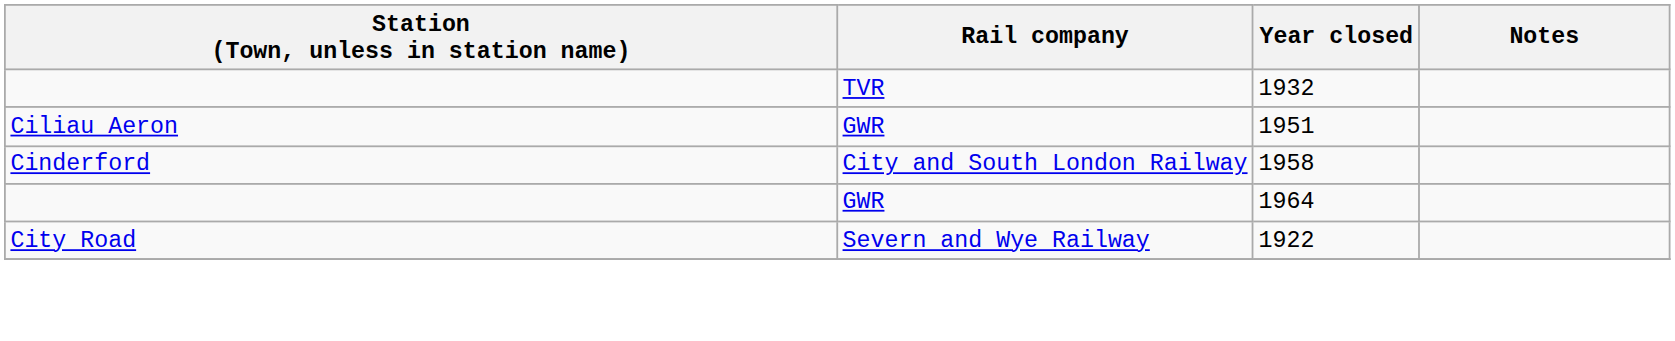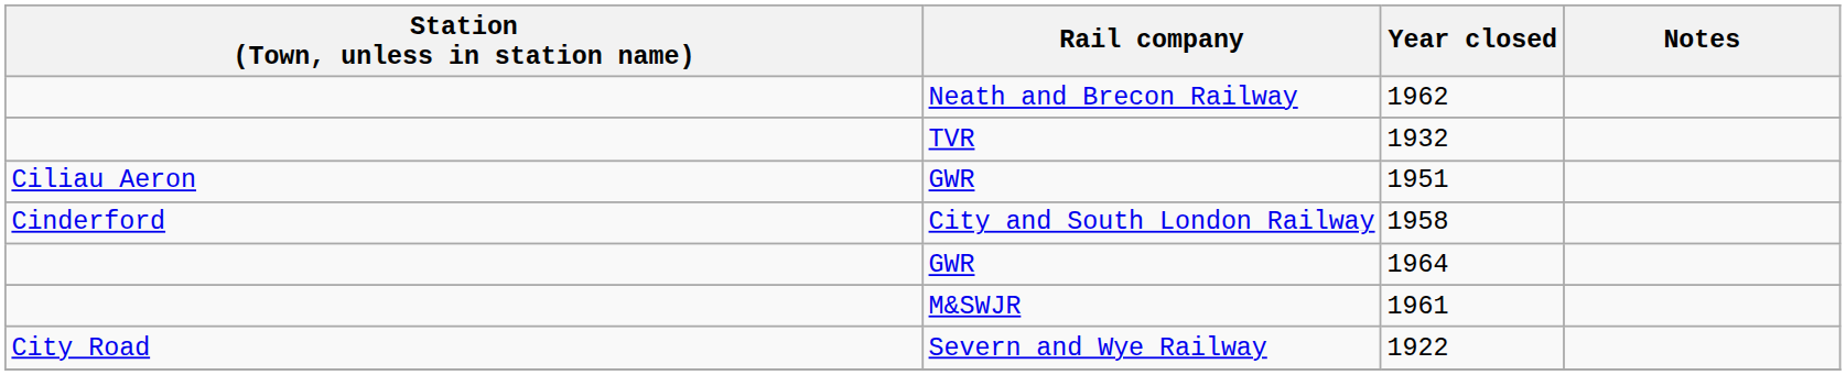+ row: Neath and Brecon Railway | 1962
+ row: M&SWJR | 1961
